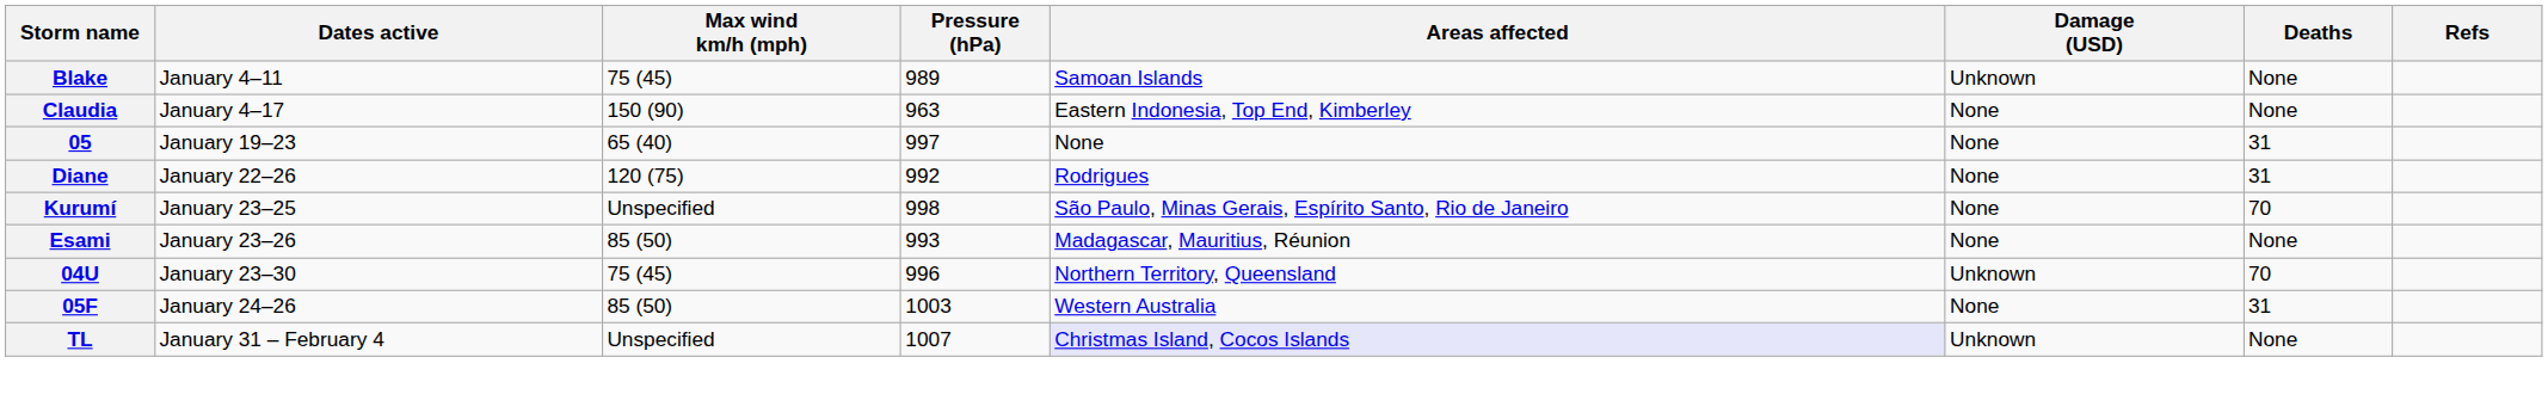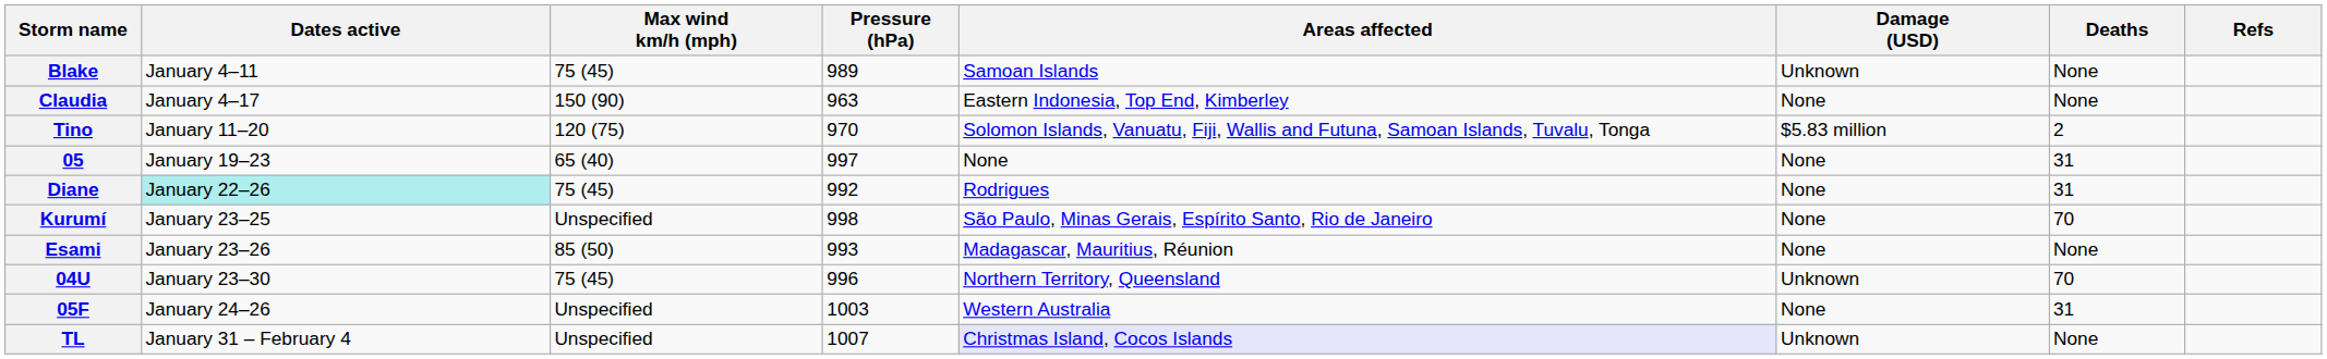+ row: Tino | January 11–20 | 120 (75) | 970 | Solomon Islands, Vanuatu, Fiji, Wallis and Futuna, Samoan Islands, Tuvalu, Tonga | $5.83 million | 2
Diane | Dates active: no background -> paleturquoise background
Diane | Max wind km/h (mph): 120 (75) -> 75 (45)
05F | Max wind km/h (mph): 85 (50) -> Unspecified
